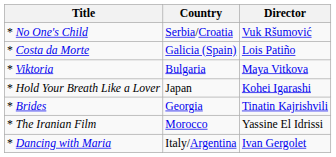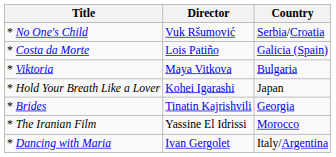columns swapped: Director <-> Country
